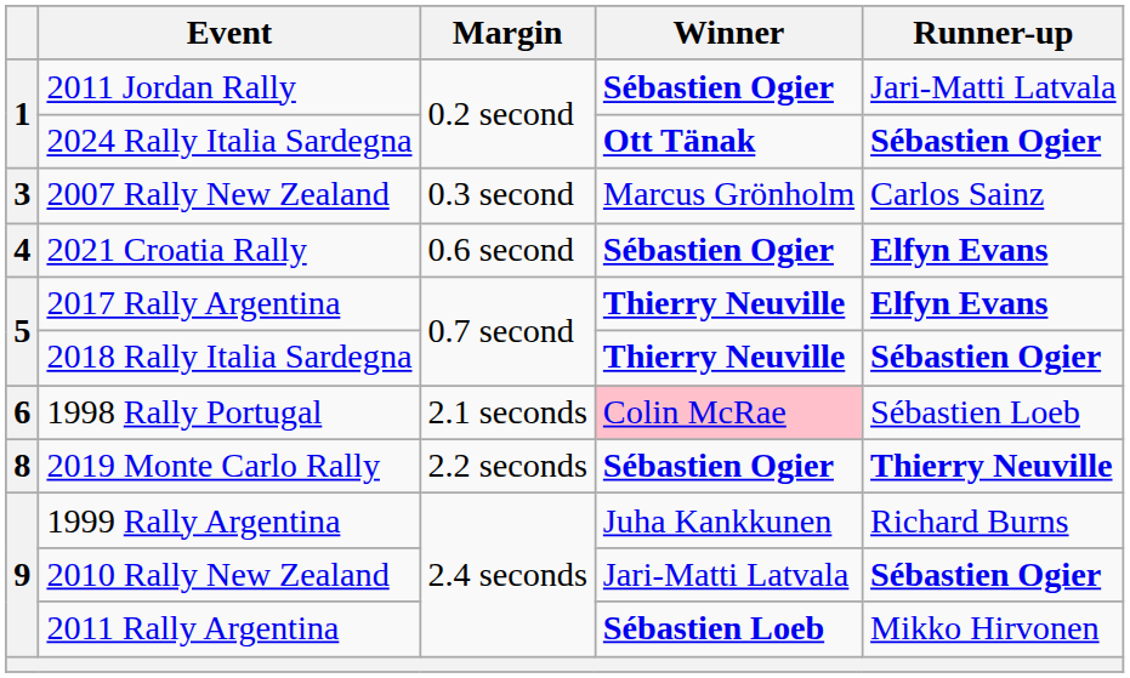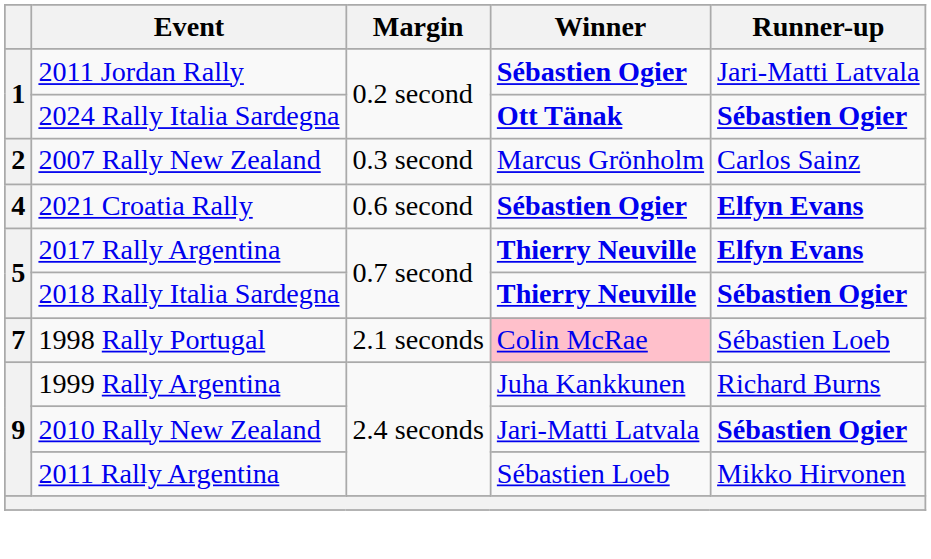2007 Rally New Zealand | column 1: 3 -> 2
1998 Rally Portugal | column 1: 6 -> 7
- row: 8 | 2019 Monte Carlo Rally | 2.2 seconds | Sébastien Ogier | Thierry Neuville
2011 Rally Argentina | Winner: bold -> normal
